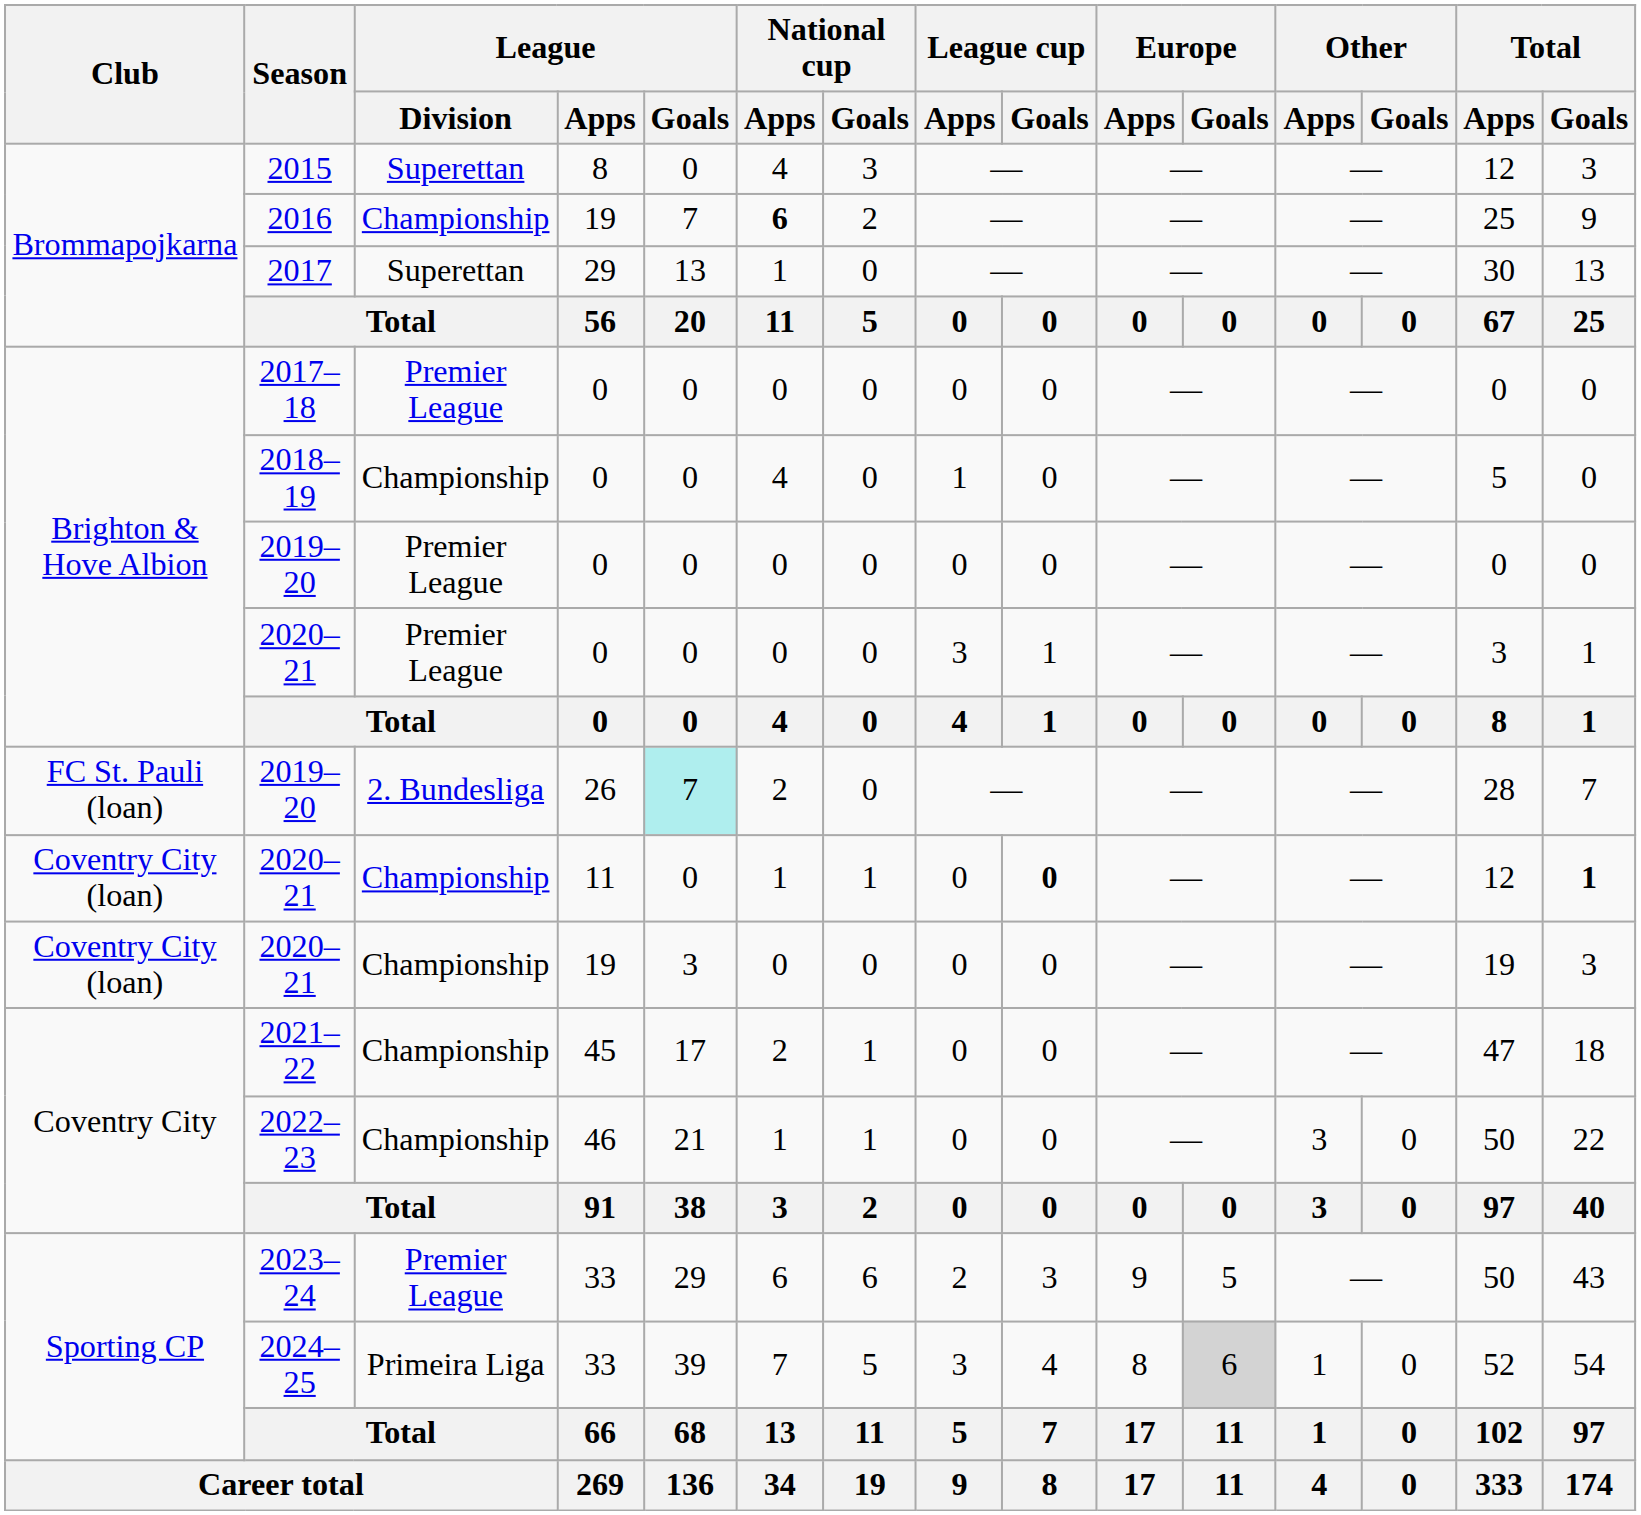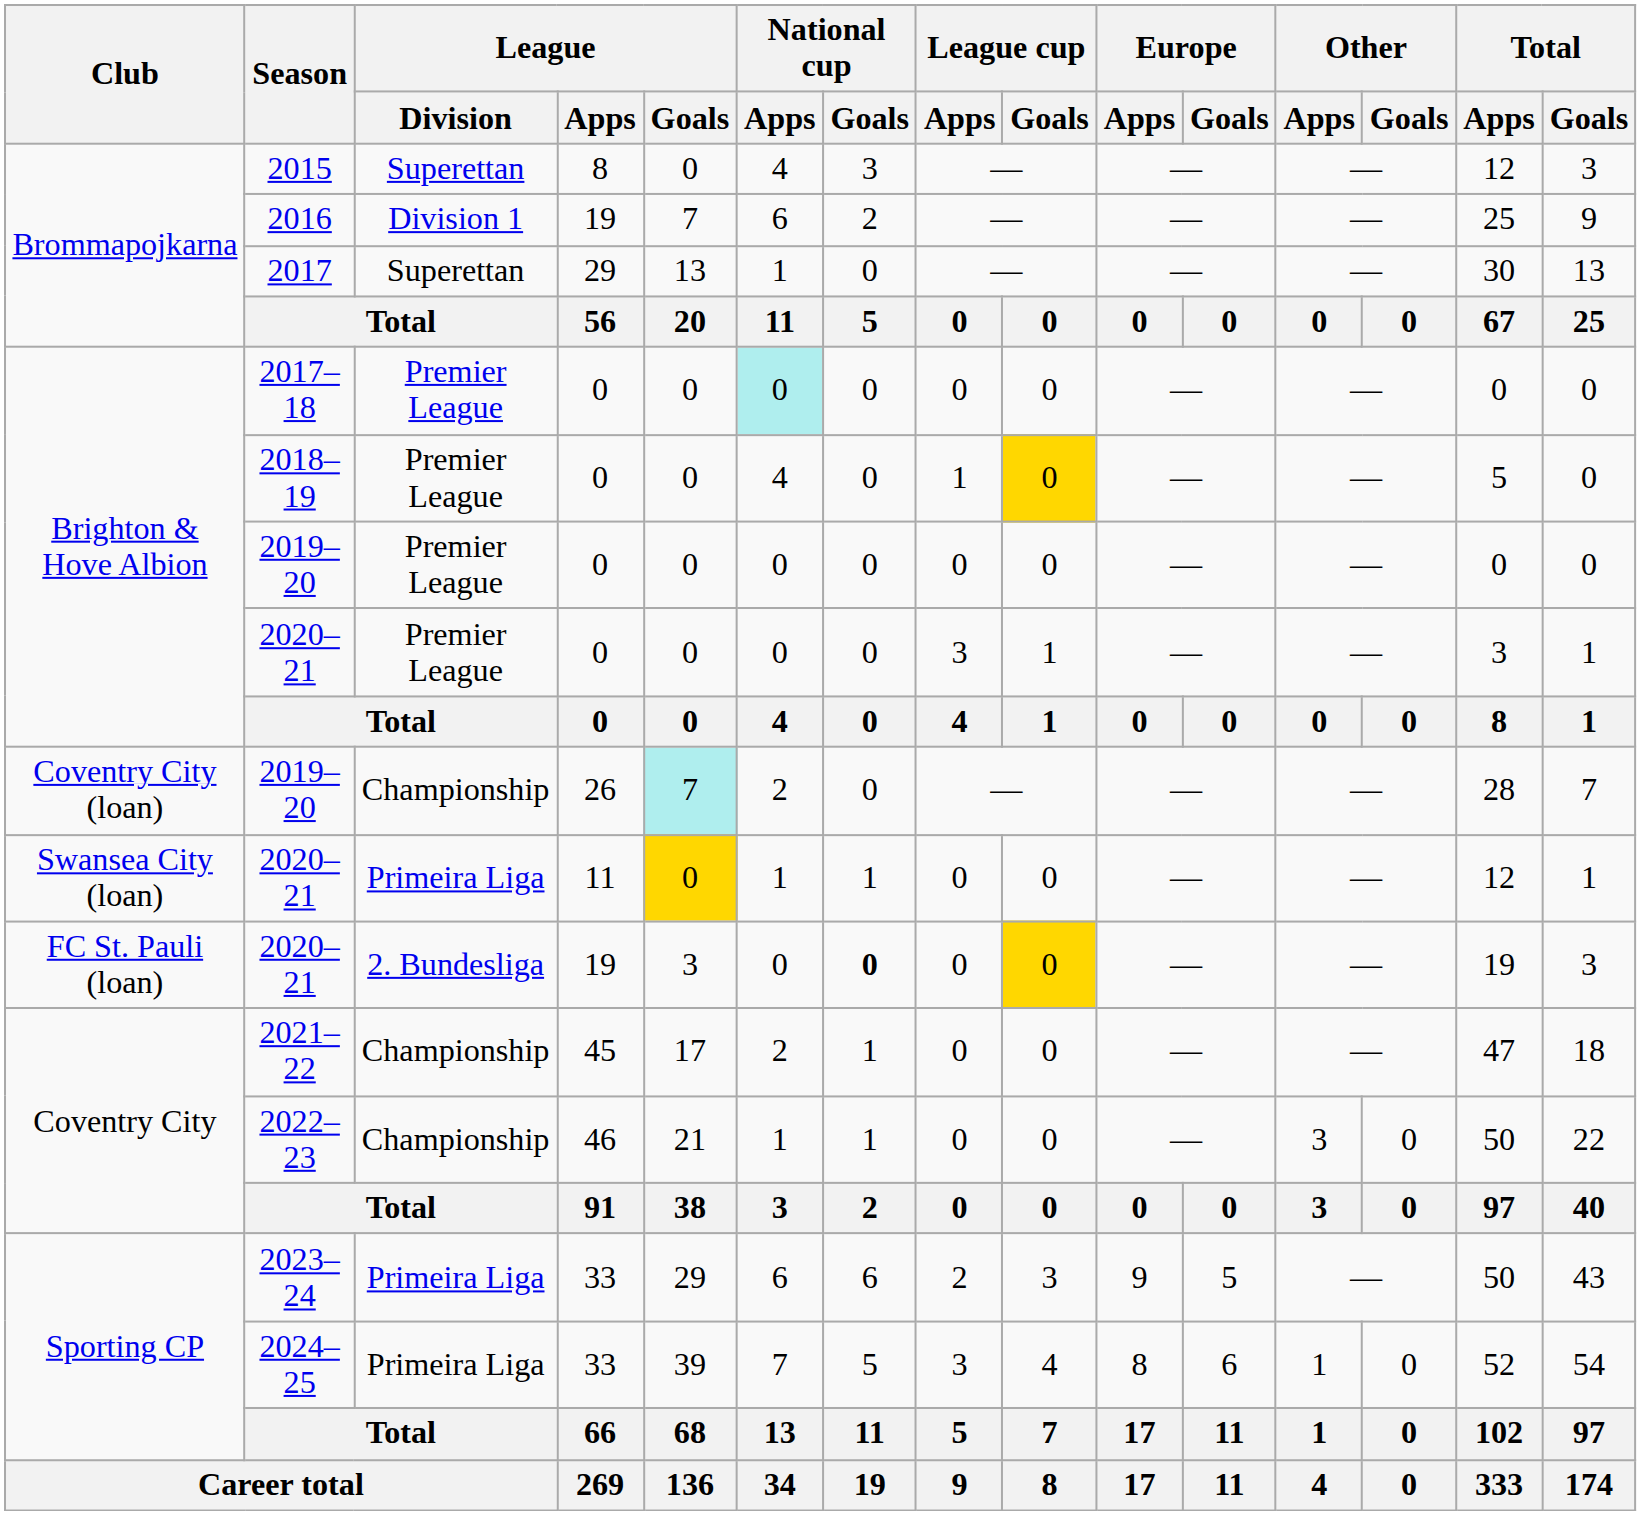2016 | League / Division: Championship -> Division 1
2016 | National cup / Apps: bold -> normal
2017–18 | National cup / Apps: no background -> paleturquoise background
2018–19 | League / Division: Championship -> Premier League
2018–19 | League cup / Goals: no background -> gold background
2019–20 / 26 | Club: FC St. Pauli (loan) -> Coventry City (loan)
2019–20 / 26 | League / Division: 2. Bundesliga -> Championship
2020–21 / 11 | Club: Coventry City (loan) -> Swansea City (loan)
2020–21 / 11 | League / Division: Championship -> Primeira Liga
2020–21 / 11 | League / Goals: no background -> gold background
2020–21 / 11 | League cup / Goals: bold -> normal
2020–21 / 11 | Total / Goals: bold -> normal
2020–21 / 19 | Club: Coventry City (loan) -> FC St. Pauli (loan)
2020–21 / 19 | League / Division: Championship -> 2. Bundesliga
2020–21 / 19 | National cup / Goals: normal -> bold
2020–21 / 19 | League cup / Goals: no background -> gold background
2023–24 | League / Division: Premier League -> Primeira Liga
2024–25 | Europe / Goals: lightgrey background -> no background
